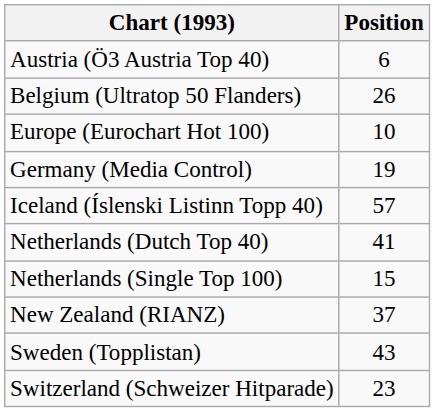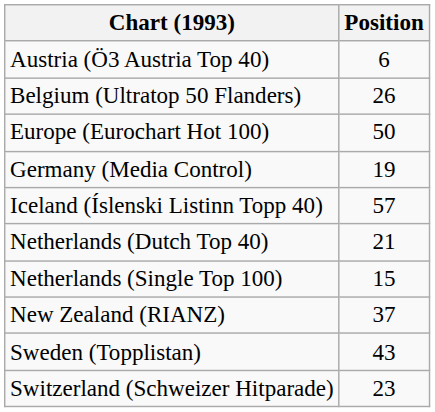Europe (Eurochart Hot 100) | Position: 10 -> 50
Netherlands (Dutch Top 40) | Position: 41 -> 21
